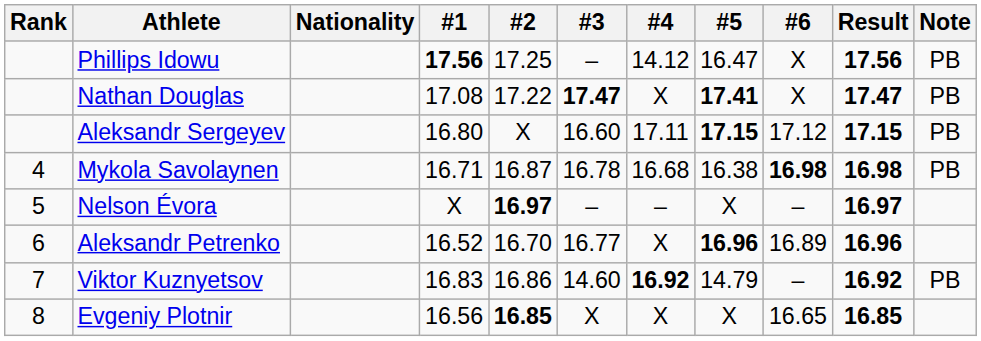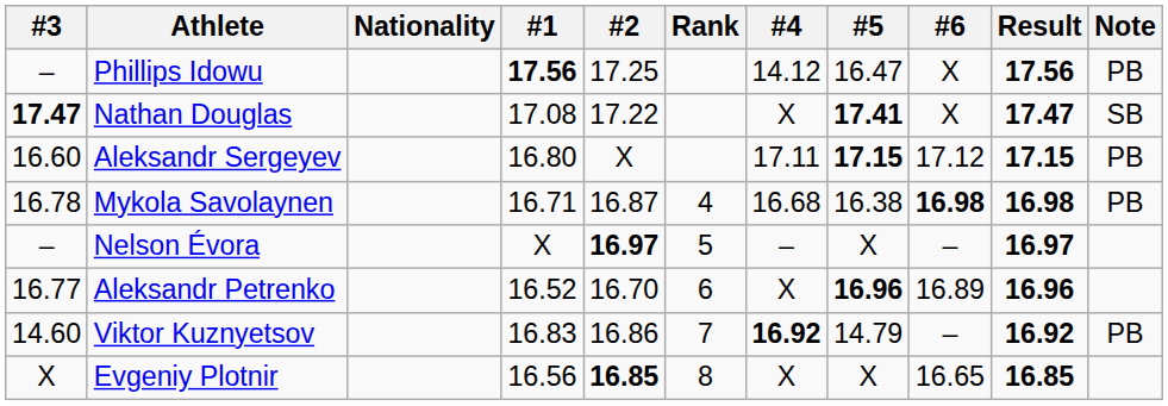columns swapped: Rank <-> #3
Nathan Douglas | Note: PB -> SB
